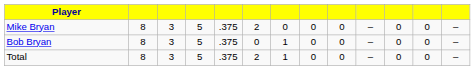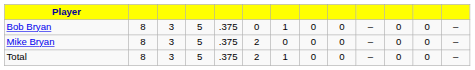rows swapped: Bob Bryan <-> Mike Bryan
